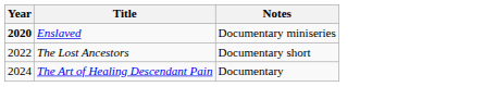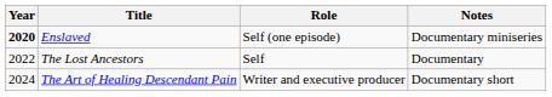+ column: Role | Self (one episode) | Self | Writer and executive producer
The Lost Ancestors | Notes: Documentary short -> Documentary
The Art of Healing Descendant Pain | Notes: Documentary -> Documentary short
